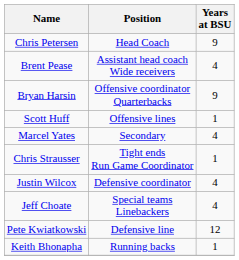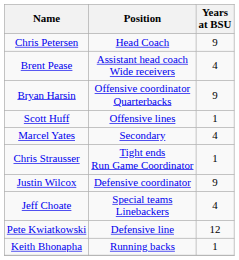Justin Wilcox | Years at BSU: 4 -> 9
